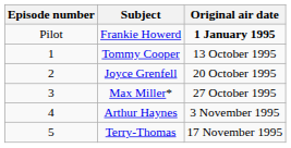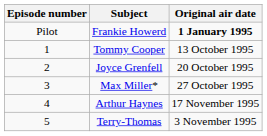Arthur Haynes | Original air date: 3 November 1995 -> 17 November 1995
Terry-Thomas | Original air date: 17 November 1995 -> 3 November 1995
